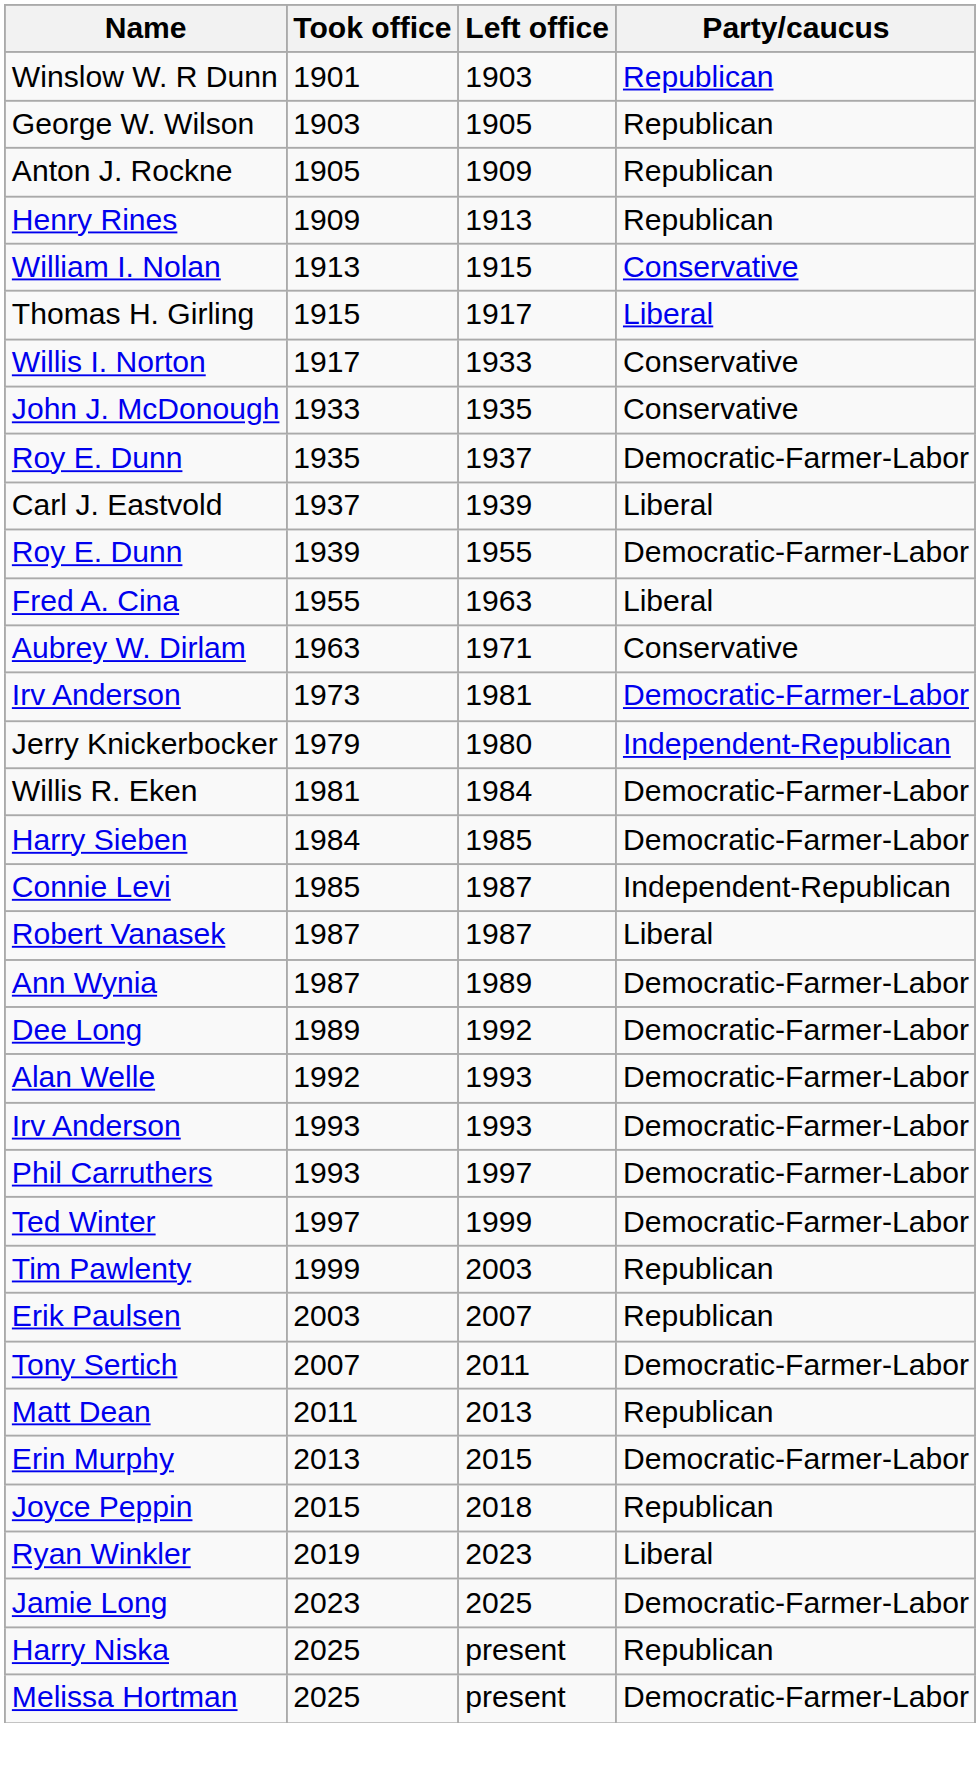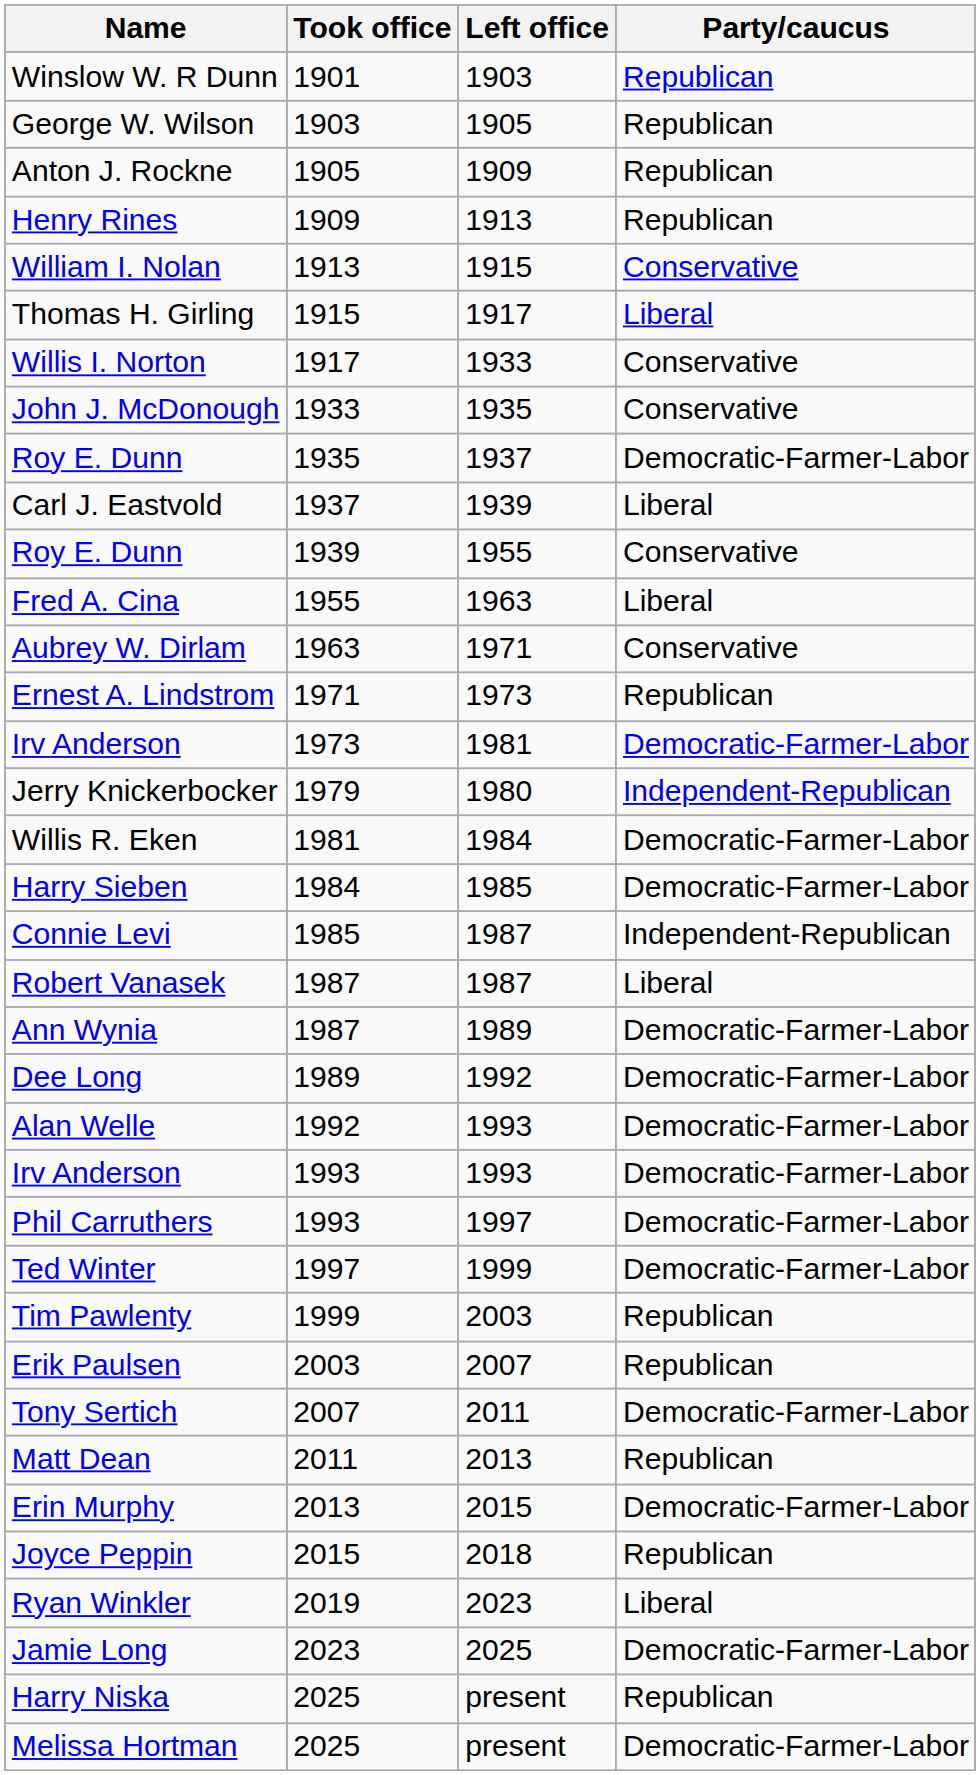Roy E. Dunn / 1939 | Party/caucus: Democratic-Farmer-Labor -> Conservative
+ row: Ernest A. Lindstrom | 1971 | 1973 | Republican
